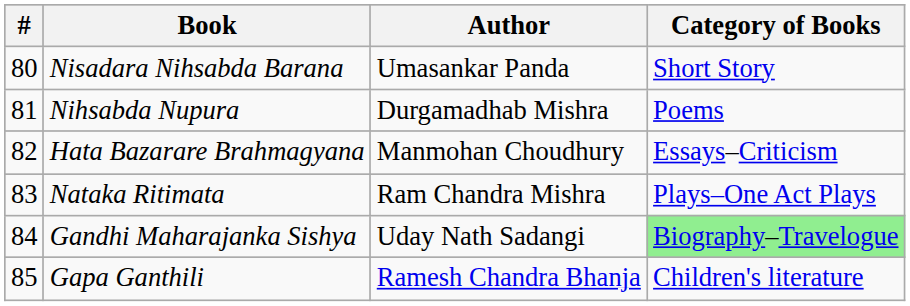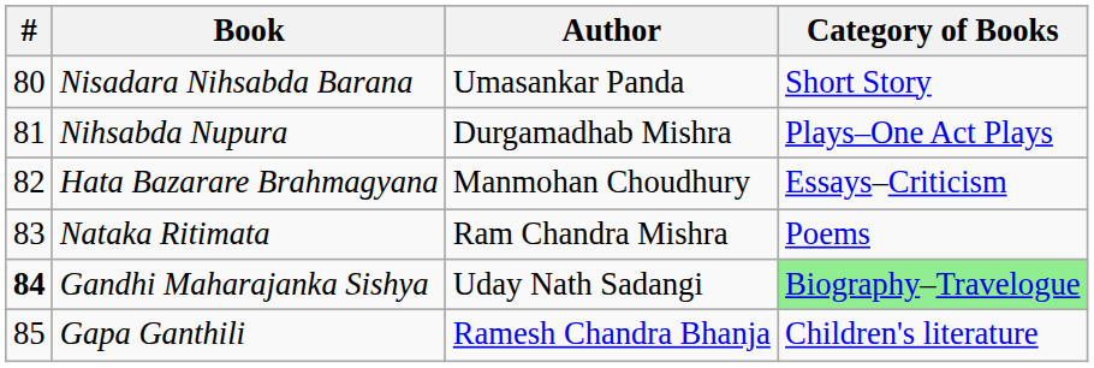Nihsabda Nupura | Category of Books: Poems -> Plays–One Act Plays
Nataka Ritimata | Category of Books: Plays–One Act Plays -> Poems
Gandhi Maharajanka Sishya | #: normal -> bold
